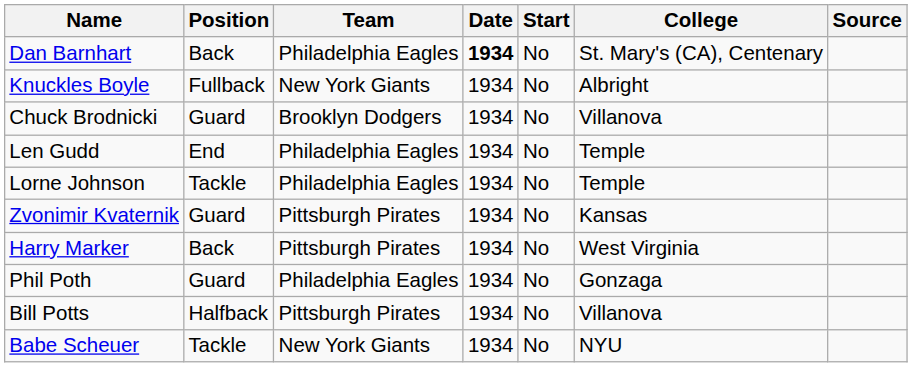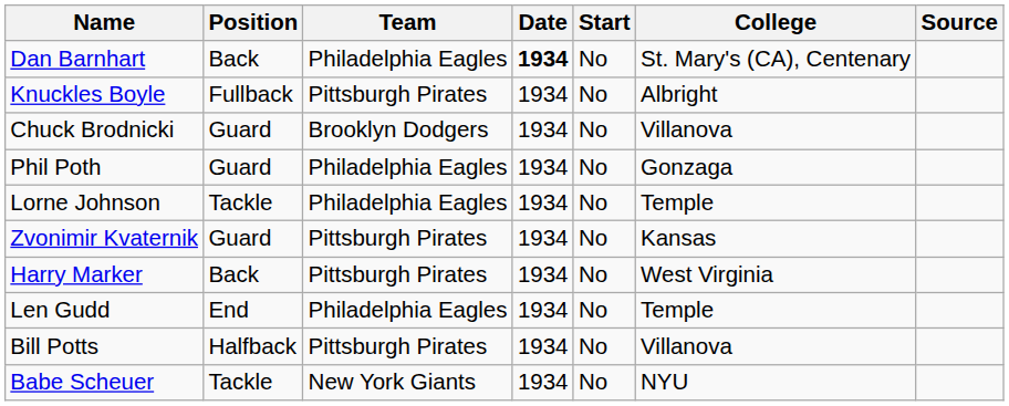Knuckles Boyle | Team: New York Giants -> Pittsburgh Pirates
rows swapped: Len Gudd <-> Phil Poth
